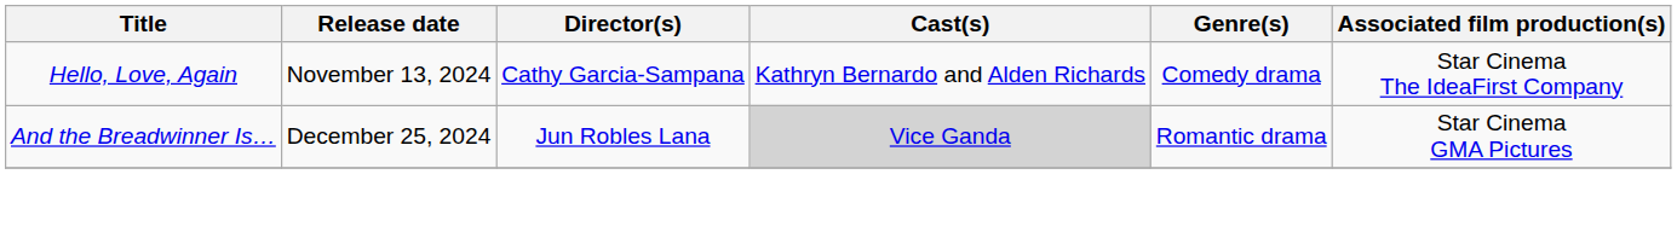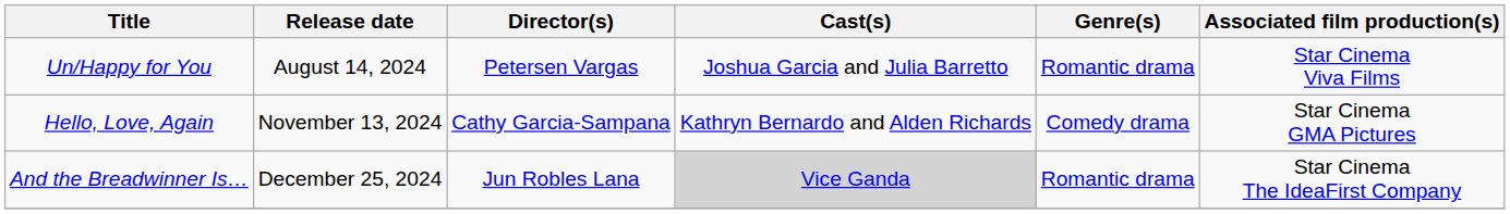+ row: Un/Happy for You | August 14, 2024 | Petersen Vargas | Joshua Garcia and Julia Barretto | Romantic drama | Star Cinema Viva Films
Hello, Love, Again | Associated film production(s): Star Cinema The IdeaFirst Company -> Star Cinema GMA Pictures
And the Breadwinner Is… | Associated film production(s): Star Cinema GMA Pictures -> Star Cinema The IdeaFirst Company
